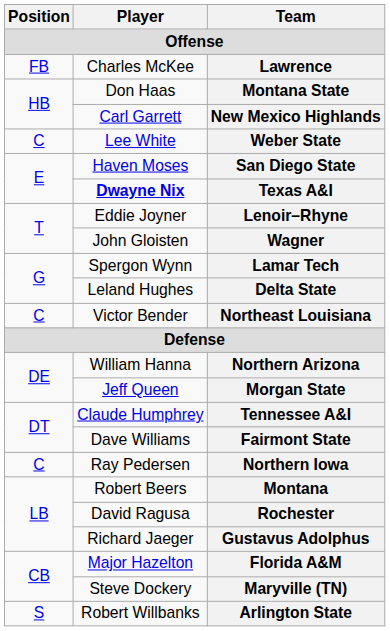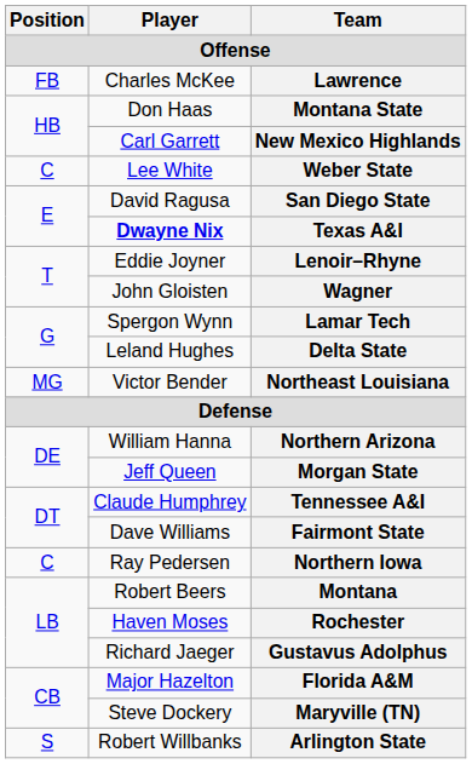San Diego State | Player: Haven Moses -> David Ragusa
Northeast Louisiana | Position: C -> MG
Rochester | Player: David Ragusa -> Haven Moses
